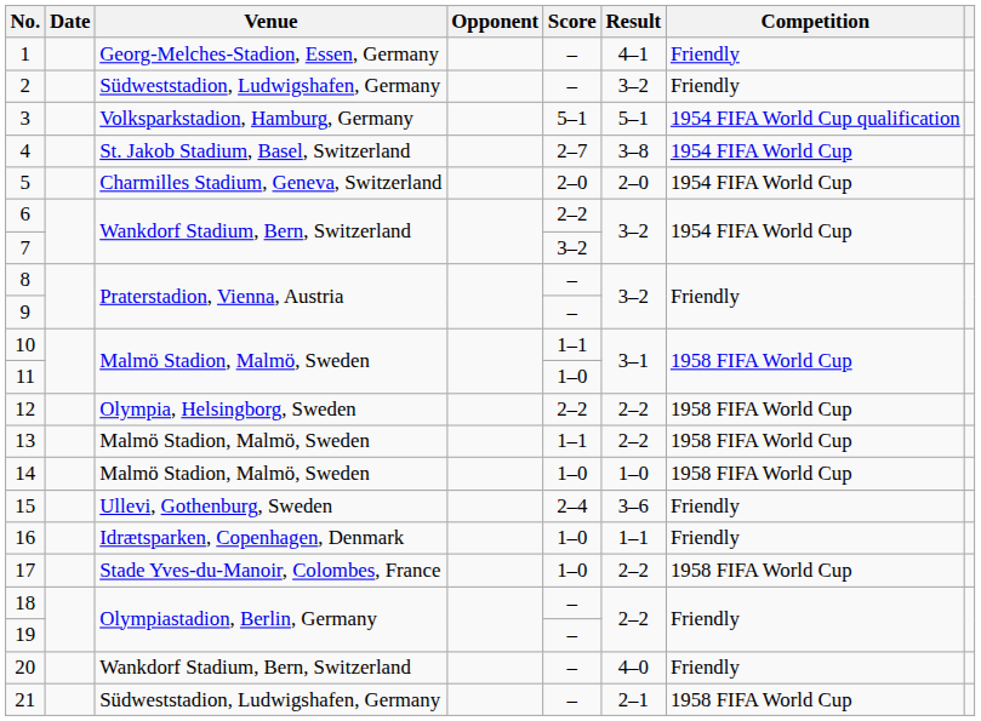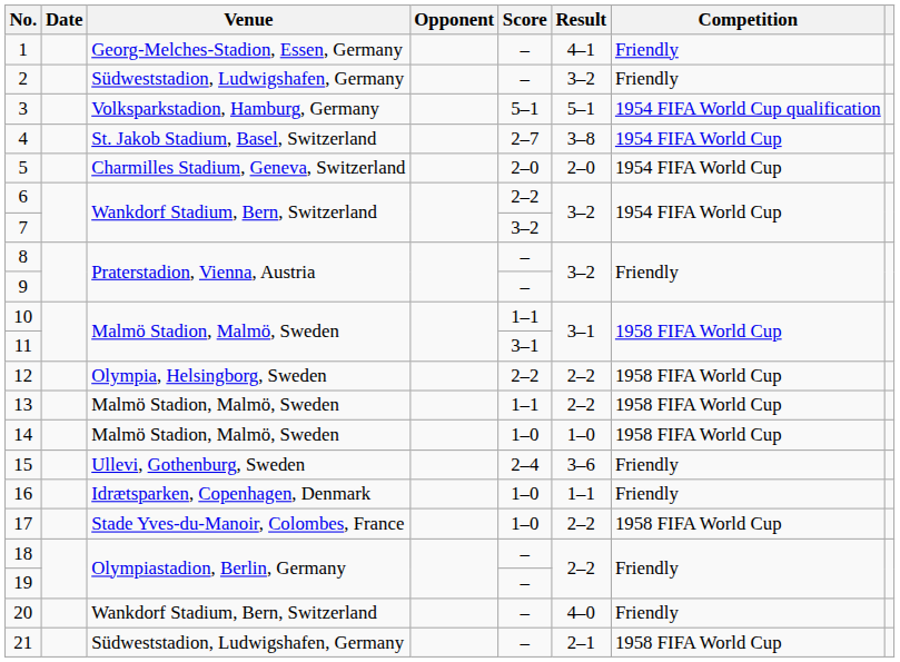11 | Score: 1–0 -> 3–1
